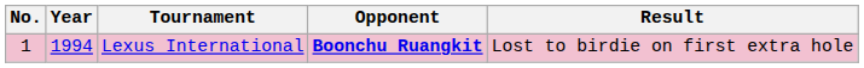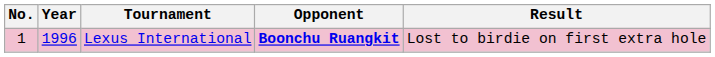Lexus International | Year: 1994 -> 1996
